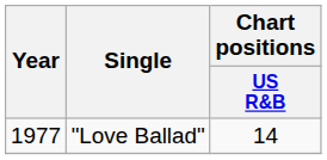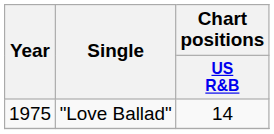"Love Ballad" | Year: 1977 -> 1975
